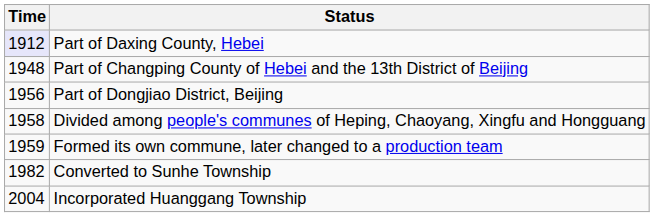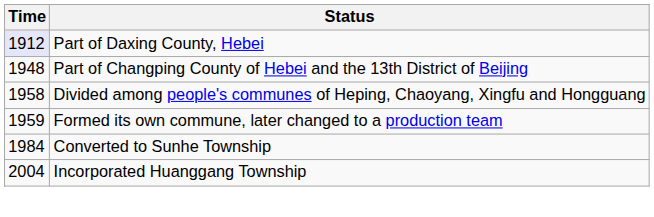- row: 1956 | Part of Dongjiao District, Beijing
Converted to Sunhe Township | Time: 1982 -> 1984
